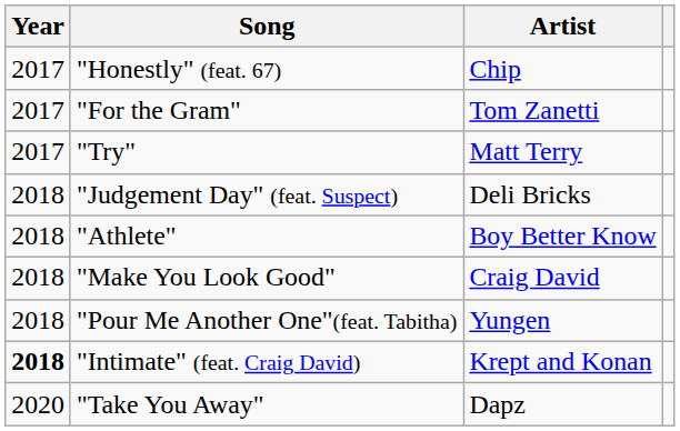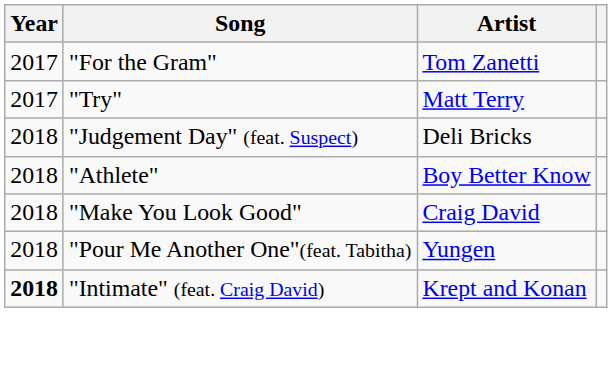- row: 2017 | "Honestly" (feat. 67) | Chip
- row: 2020 | "Take You Away" | Dapz
